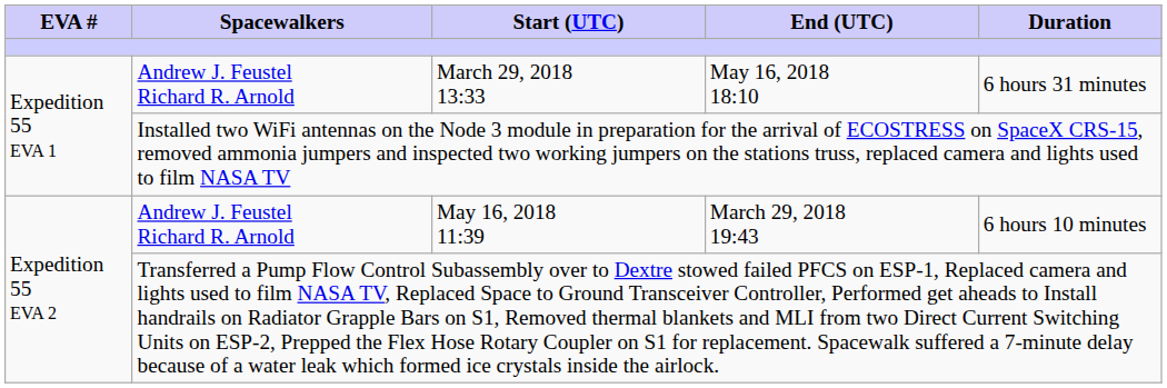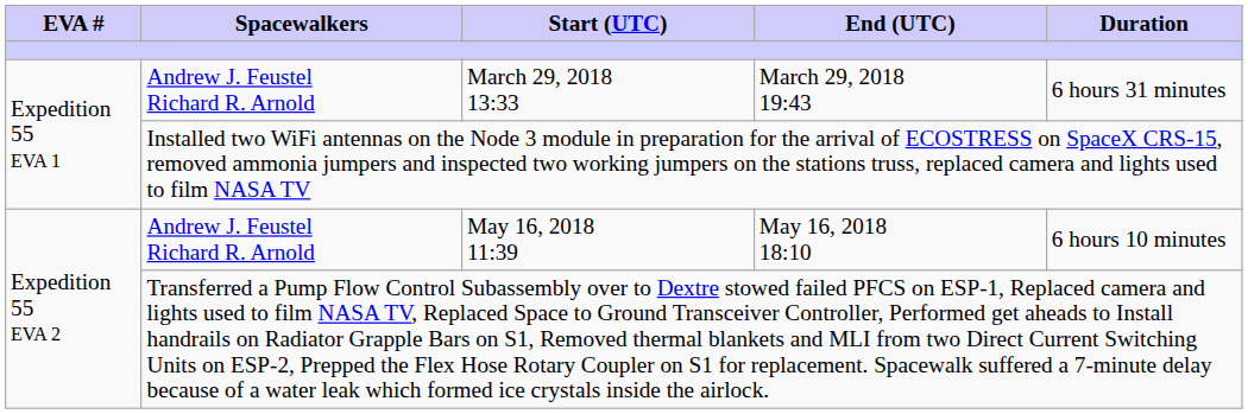March 29, 2018 13:33 | End (UTC): May 16, 2018 18:10 -> March 29, 2018 19:43
May 16, 2018 11:39 | End (UTC): March 29, 2018 19:43 -> May 16, 2018 18:10
